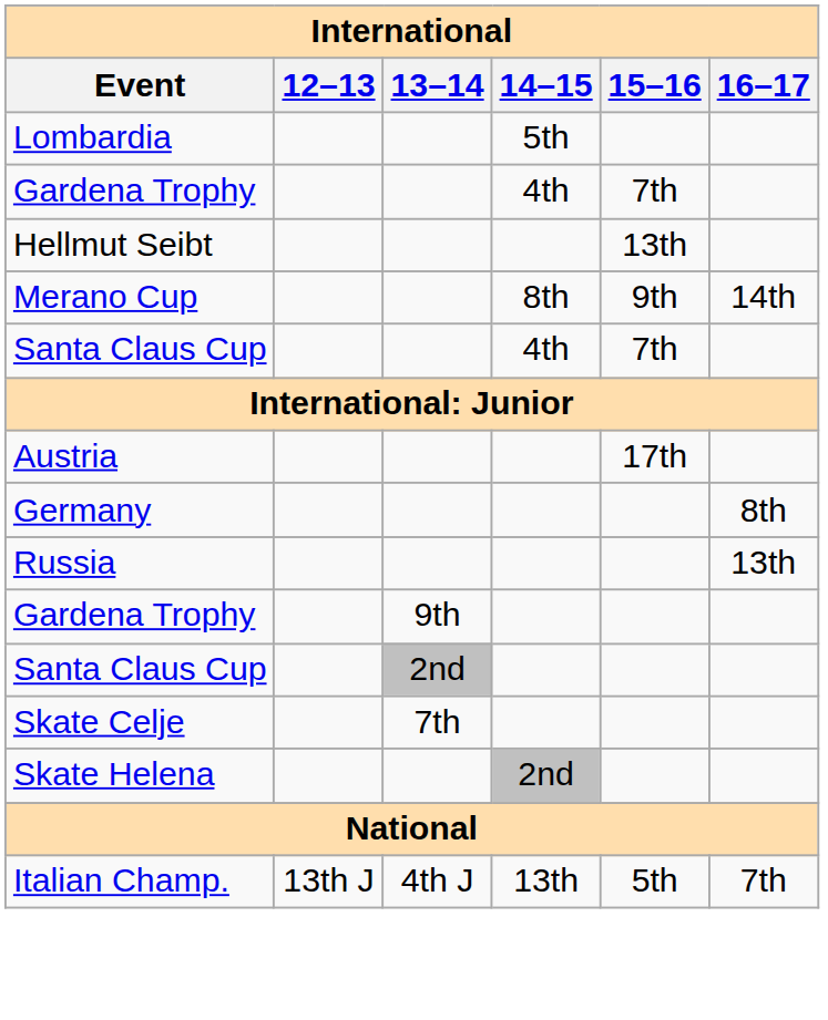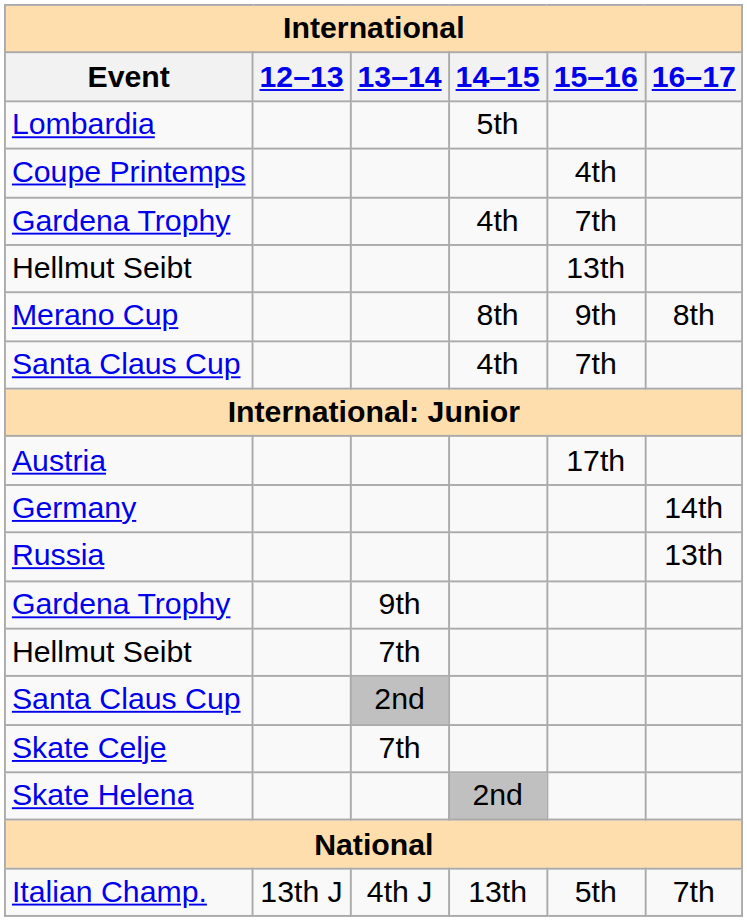+ row: Coupe Printemps | 4th
Merano Cup | 16–17: 14th -> 8th
Germany | 16–17: 8th -> 14th
+ row: Hellmut Seibt | 7th
